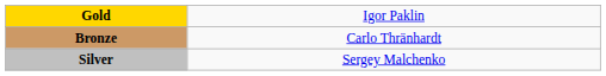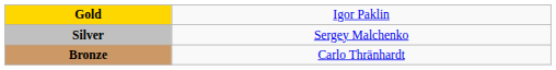rows swapped: Silver <-> Bronze
